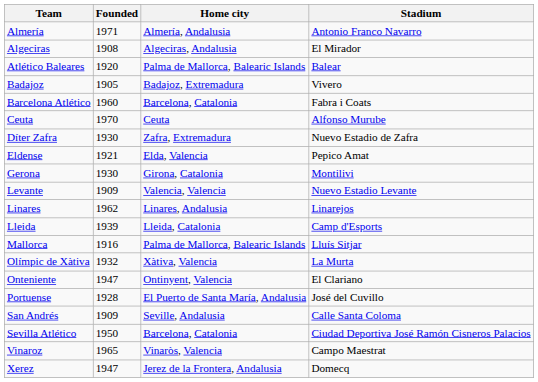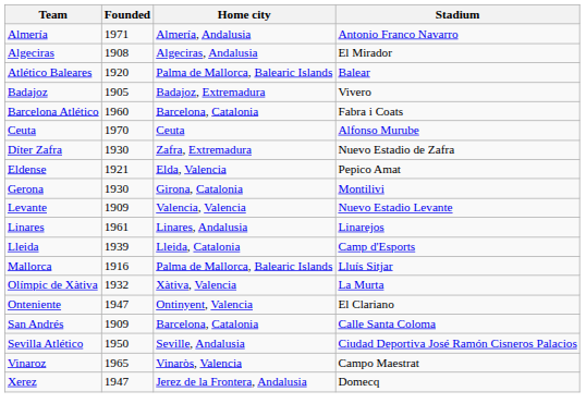Linares | Founded: 1962 -> 1961
- row: Portuense | 1928 | El Puerto de Santa María, Andalusia | José del Cuvillo
San Andrés | Home city: Seville, Andalusia -> Barcelona, Catalonia
Sevilla Atlético | Home city: Barcelona, Catalonia -> Seville, Andalusia
